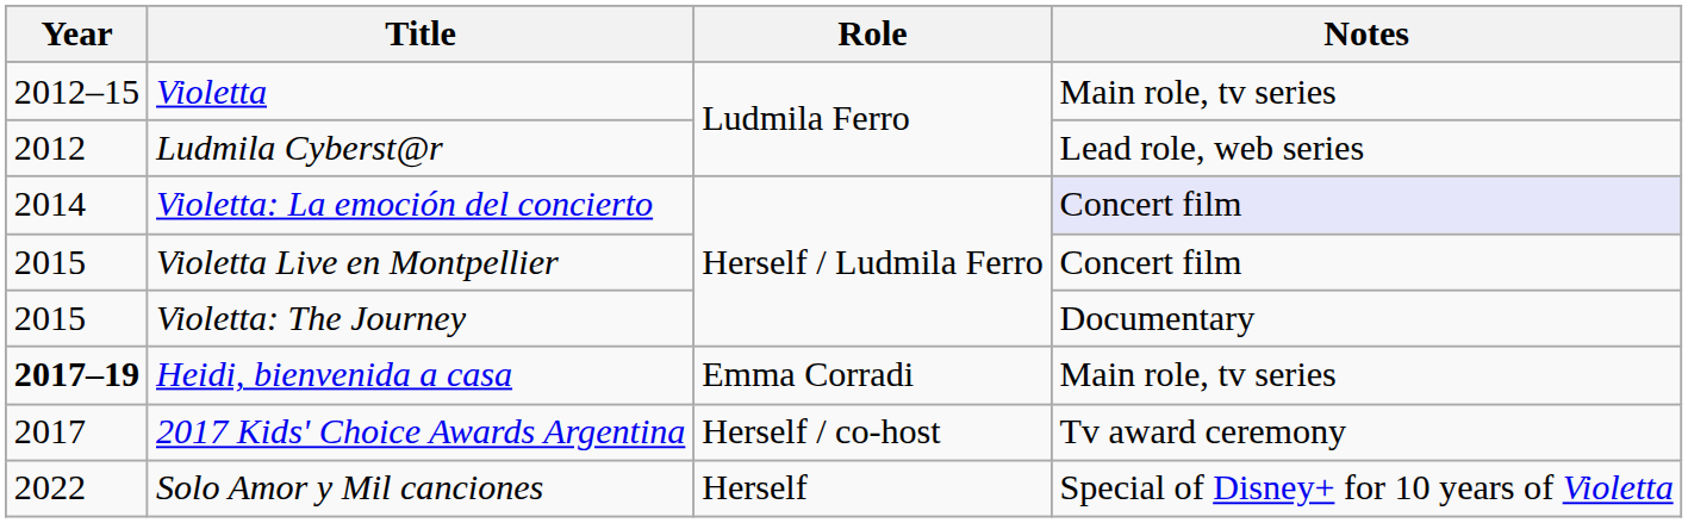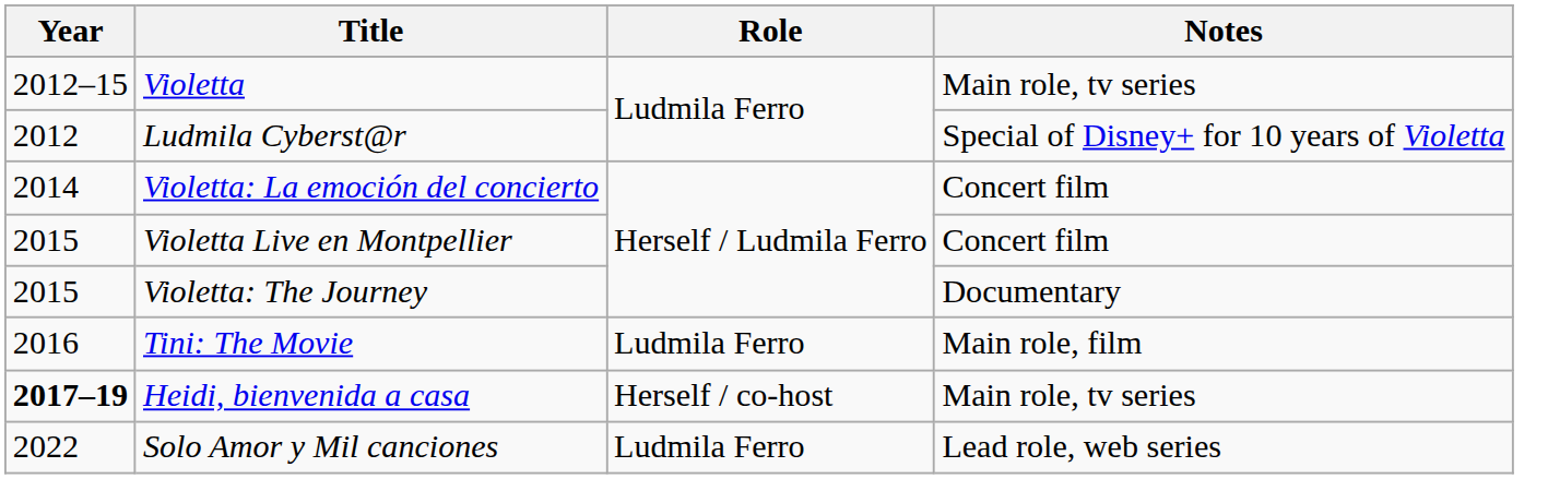Ludmila Cyberst@r | Notes: Lead role, web series -> Special of Disney+ for 10 years of Violetta
Violetta: La emoción del concierto | Notes: lavender background -> no background
+ row: 2016 | Tini: The Movie | Ludmila Ferro | Main role, film
Heidi, bienvenida a casa | Role: Emma Corradi -> Herself / co-host
- row: 2017 | 2017 Kids' Choice Awards Argentina | Herself / co-host | Tv award ceremony
Solo Amor y Mil canciones | Role: Herself -> Ludmila Ferro
Solo Amor y Mil canciones | Notes: Special of Disney+ for 10 years of Violetta -> Lead role, web series
